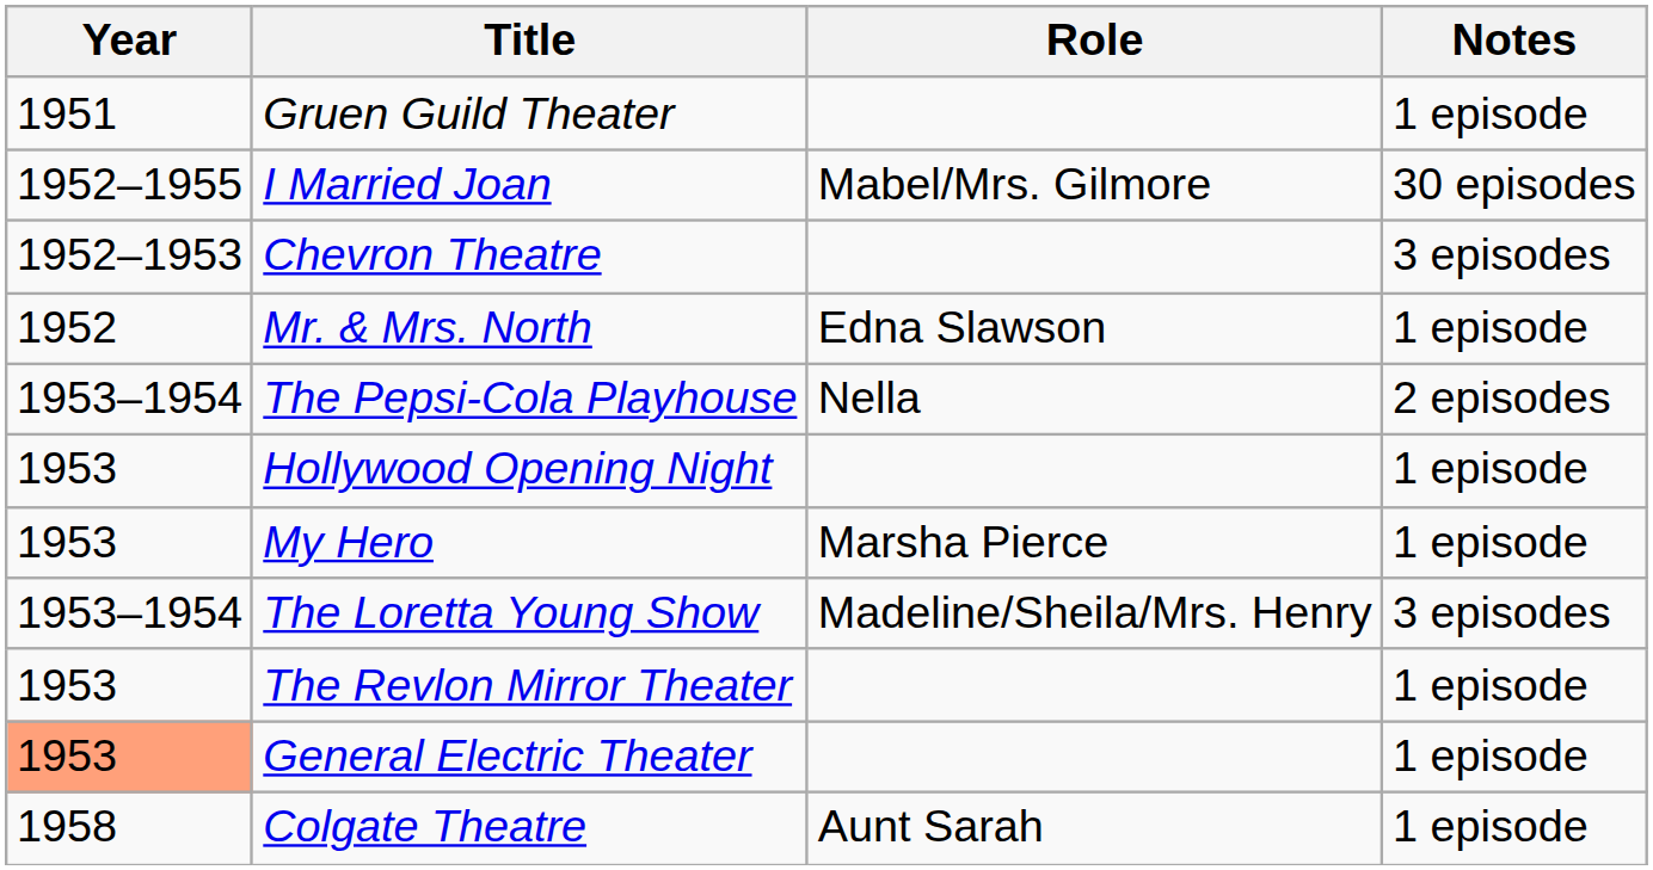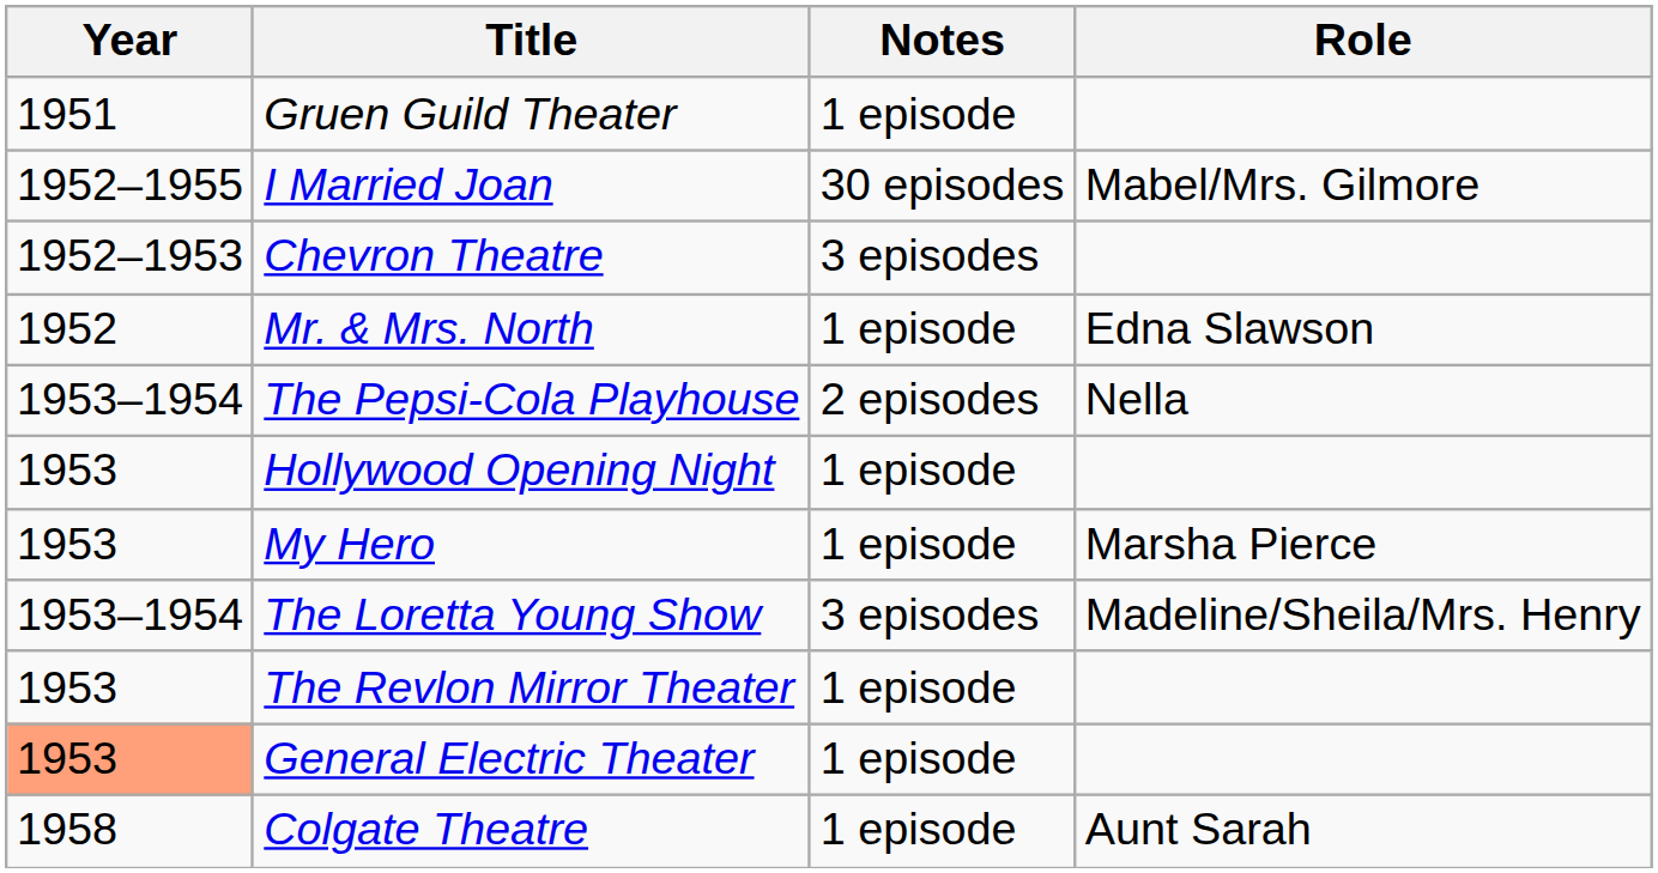columns swapped: Role <-> Notes
